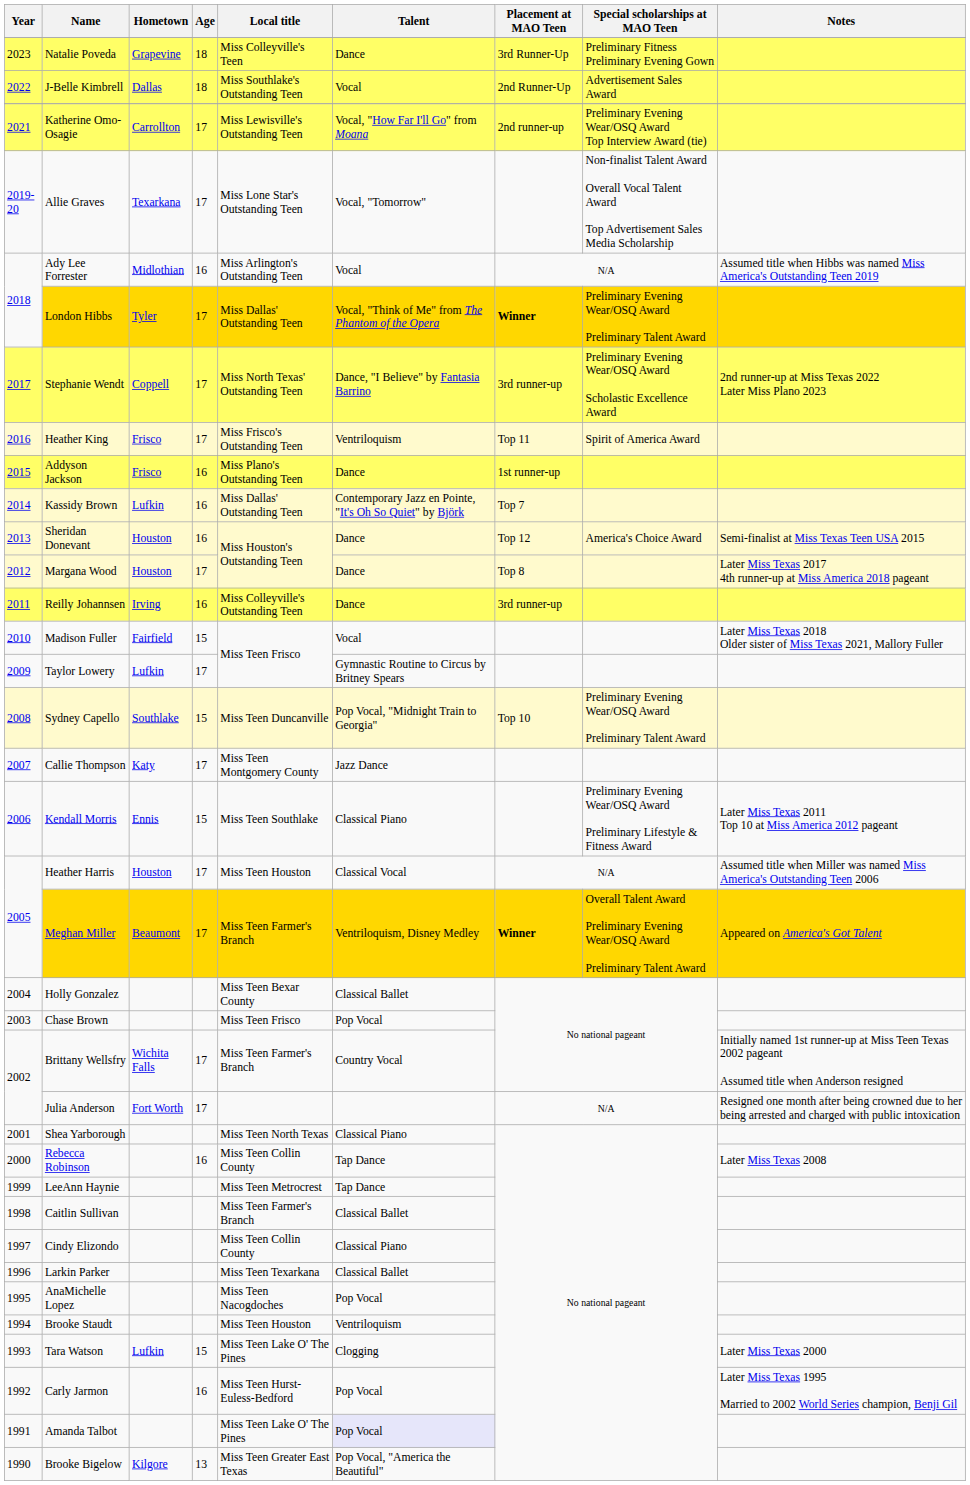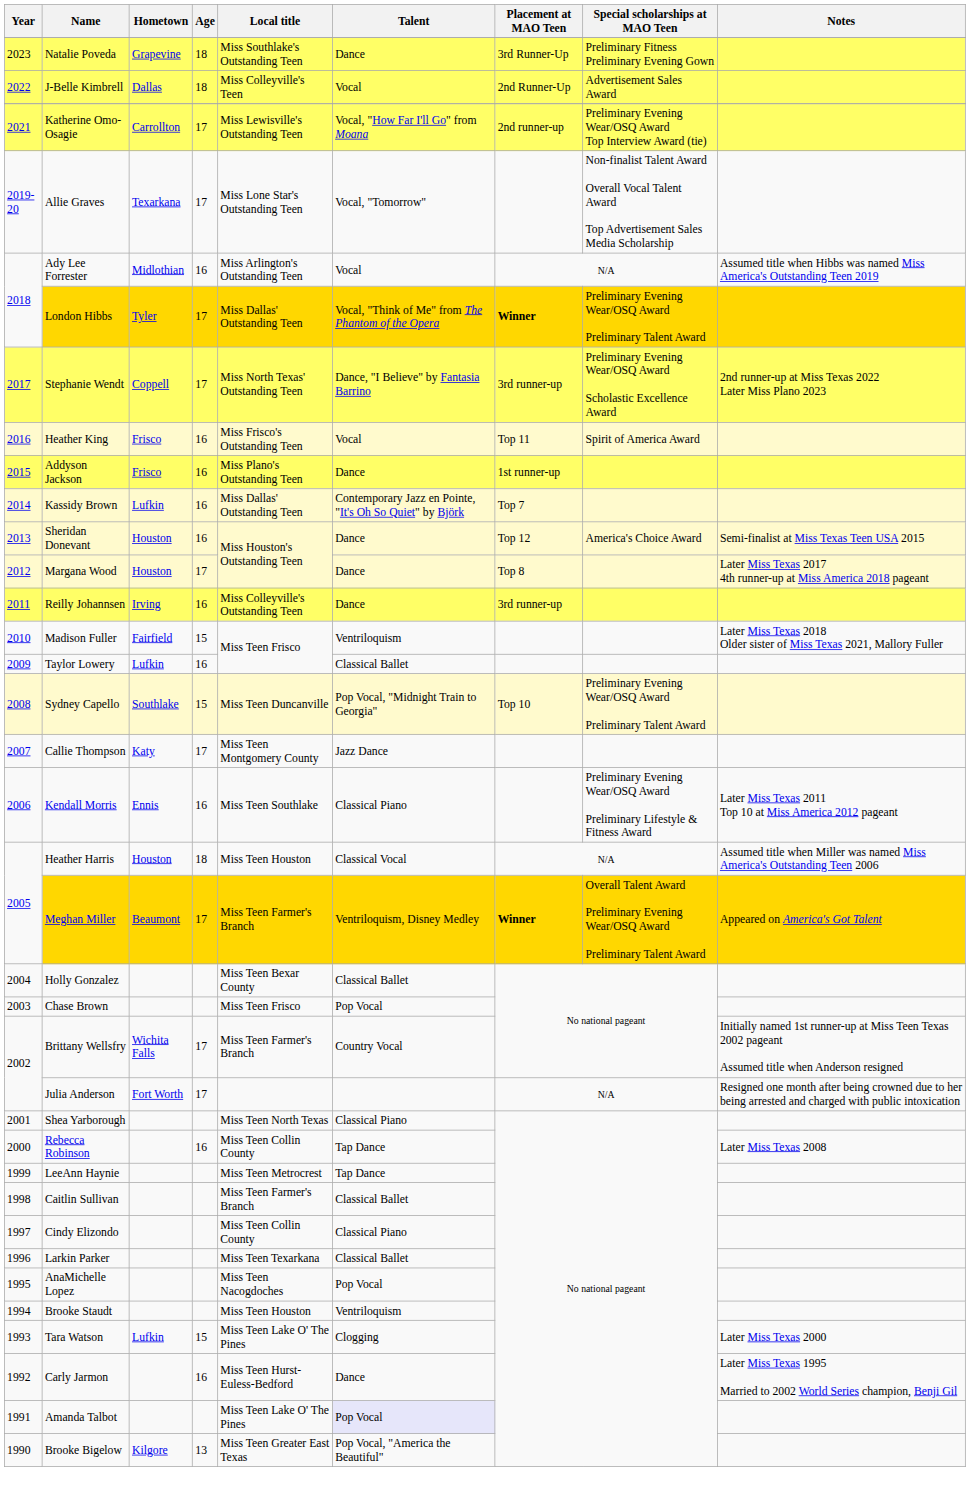Natalie Poveda | Local title: Miss Colleyville's Teen -> Miss Southlake's Outstanding Teen
J-Belle Kimbrell | Local title: Miss Southlake's Outstanding Teen -> Miss Colleyville's Teen
Heather King | Age: 17 -> 16
Heather King | Talent: Ventriloquism -> Vocal
Madison Fuller | Talent: Vocal -> Ventriloquism
Taylor Lowery | Age: 17 -> 16
Taylor Lowery | Talent: Gymnastic Routine to Circus by Britney Spears -> Classical Ballet
Kendall Morris | Age: 15 -> 16
Heather Harris | Age: 17 -> 18
Carly Jarmon | Talent: Pop Vocal -> Dance
